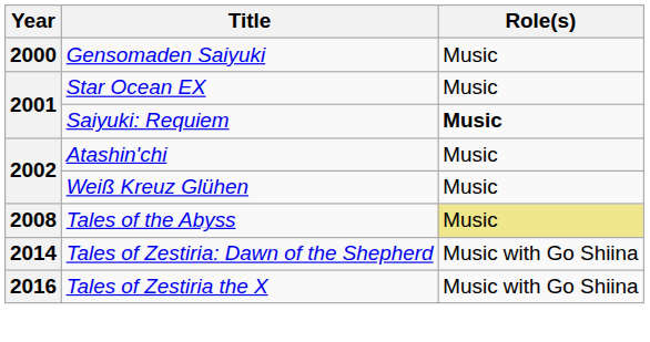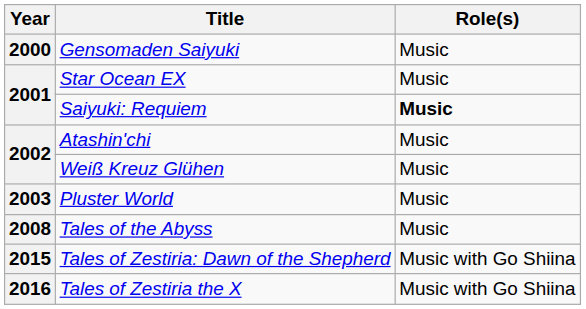+ row: 2003 | Pluster World | Music
Tales of the Abyss | Role(s): khaki background -> no background
Tales of Zestiria: Dawn of the Shepherd | Year: 2014 -> 2015
